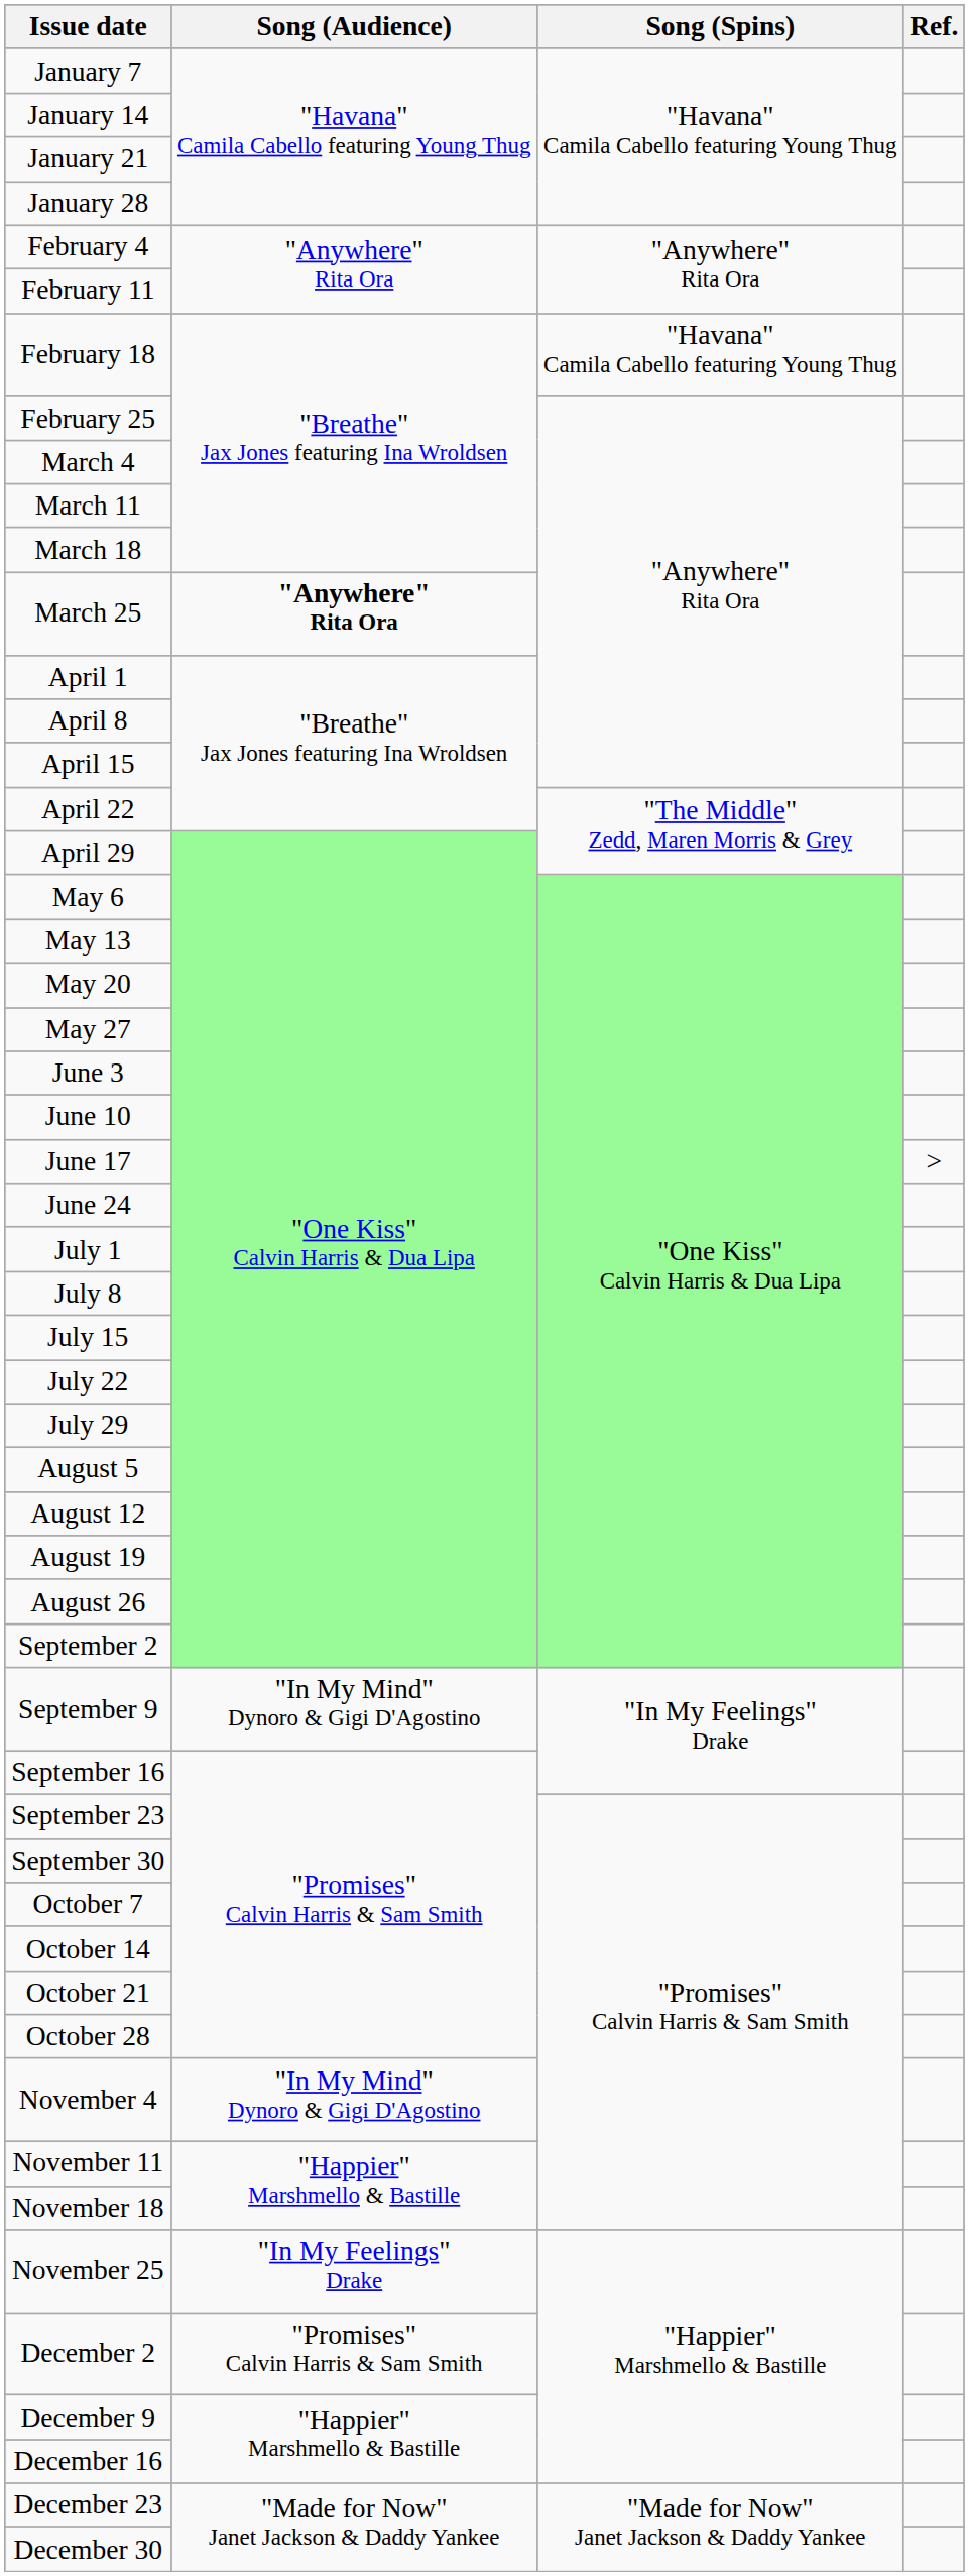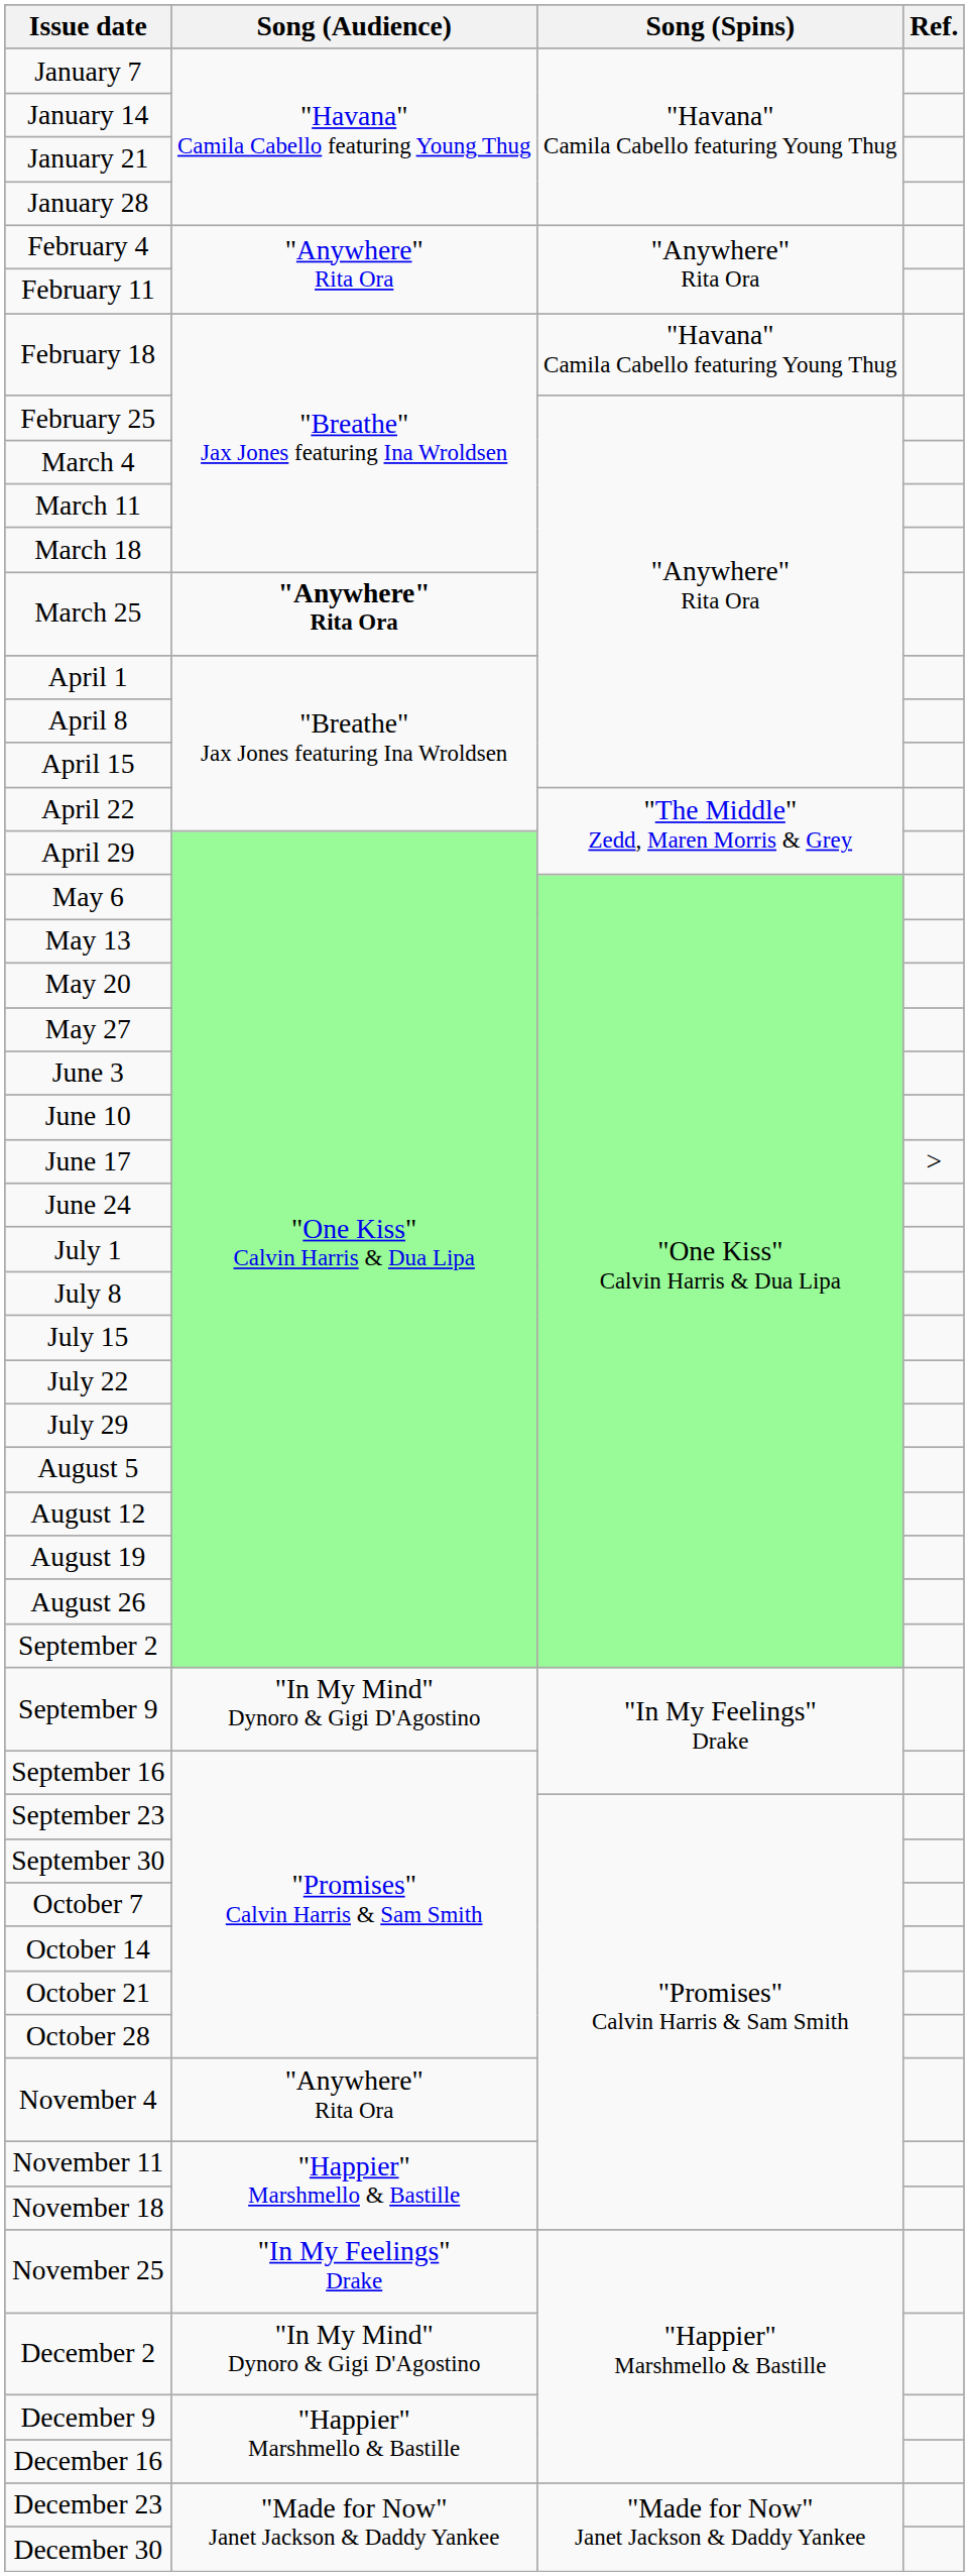November 4 | Song (Audience): "In My Mind" Dynoro & Gigi D'Agostino -> "Anywhere" Rita Ora
December 2 | Song (Audience): "Promises" Calvin Harris & Sam Smith -> "In My Mind" Dynoro & Gigi D'Agostino
